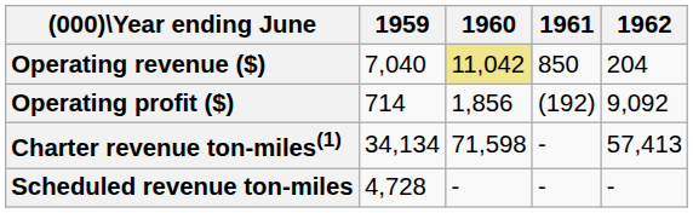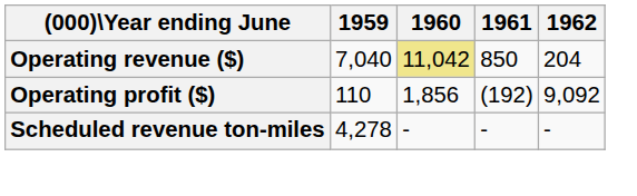Operating profit ($) | 1959: 714 -> 110
- row: Charter revenue ton-miles(1) | 34,134 | 71,598 | - | 57,413
Scheduled revenue ton-miles | 1959: 4,728 -> 4,278
